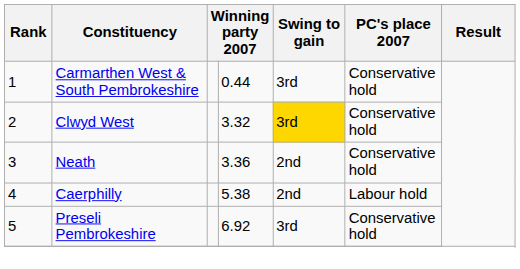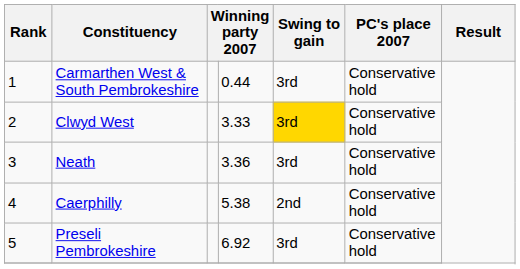Clwyd West | column 4: 3.32 -> 3.33
Neath | Swing to gain: 2nd -> 3rd
Caerphilly | PC's place 2007: Labour hold -> Conservative hold
